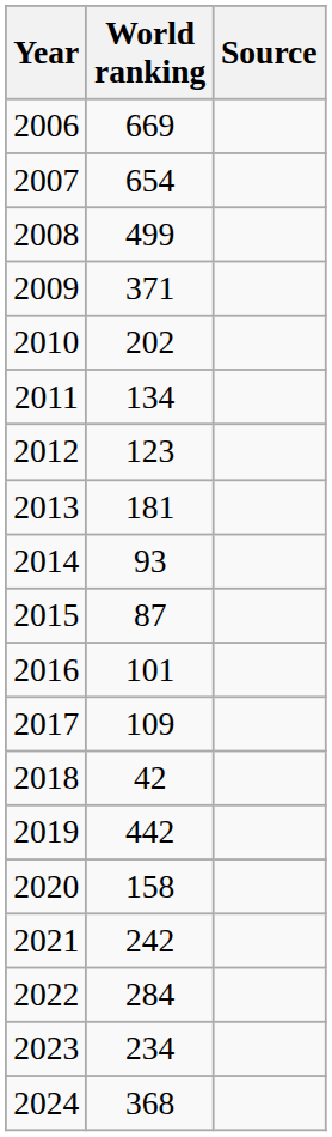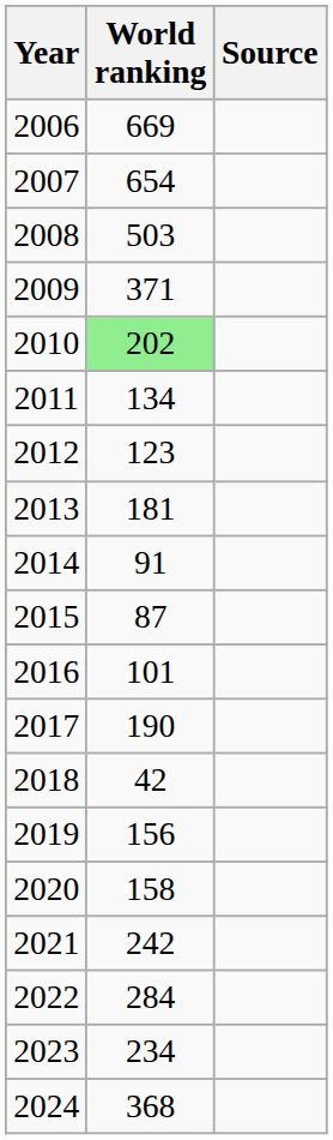2008 | World ranking: 499 -> 503
2010 | World ranking: no background -> lightgreen background
2014 | World ranking: 93 -> 91
2017 | World ranking: 109 -> 190
2019 | World ranking: 442 -> 156
